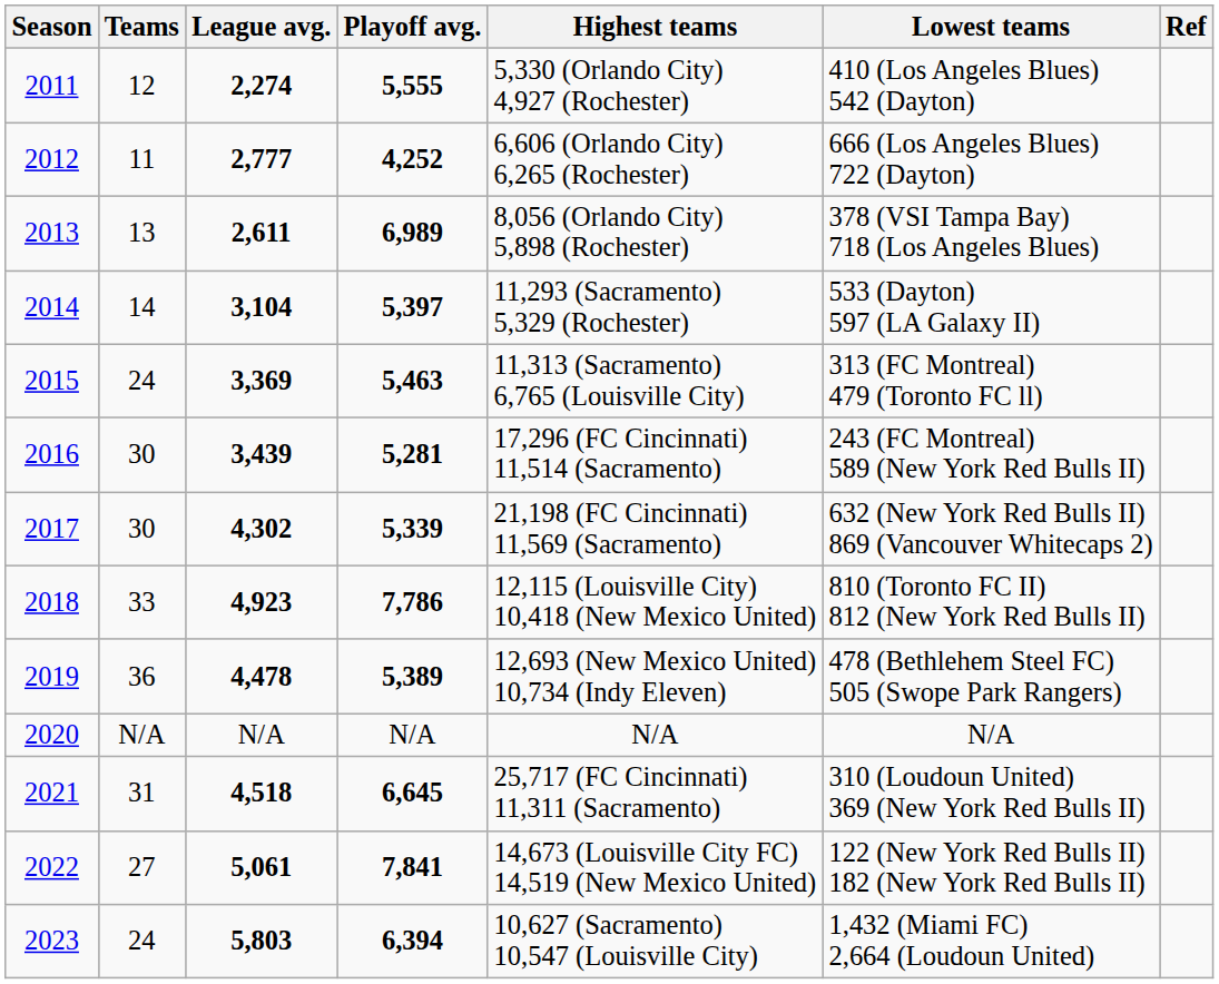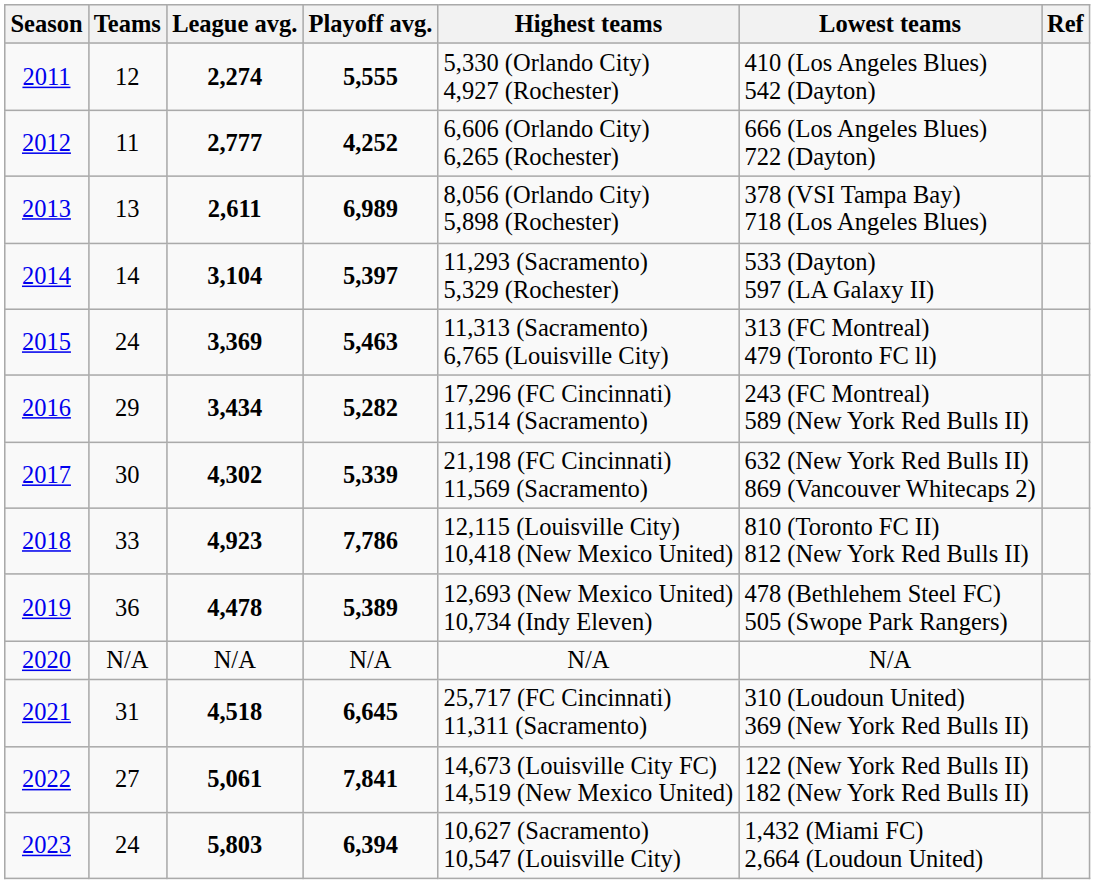2016 | Teams: 30 -> 29
2016 | League avg.: 3,439 -> 3,434
2016 | Playoff avg.: 5,281 -> 5,282
